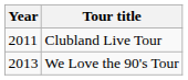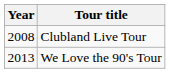Clubland Live Tour | Year: 2011 -> 2008
